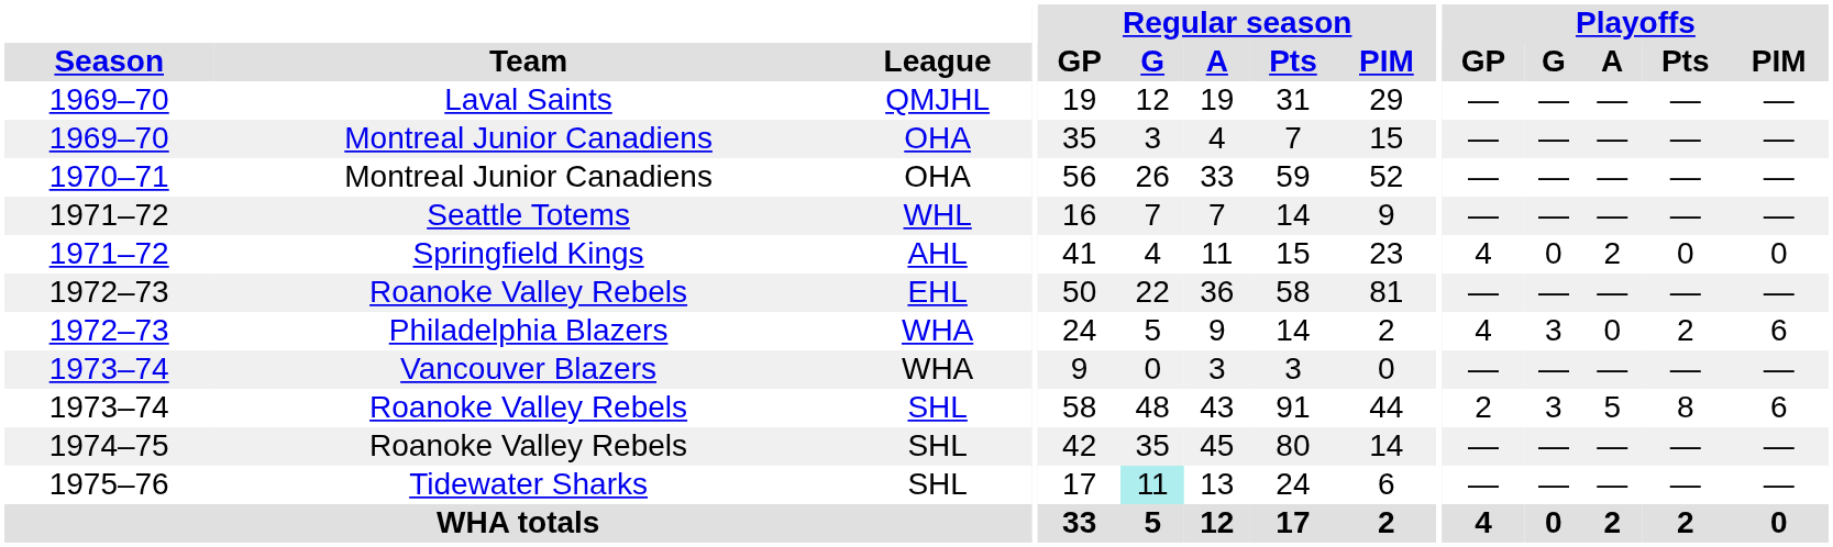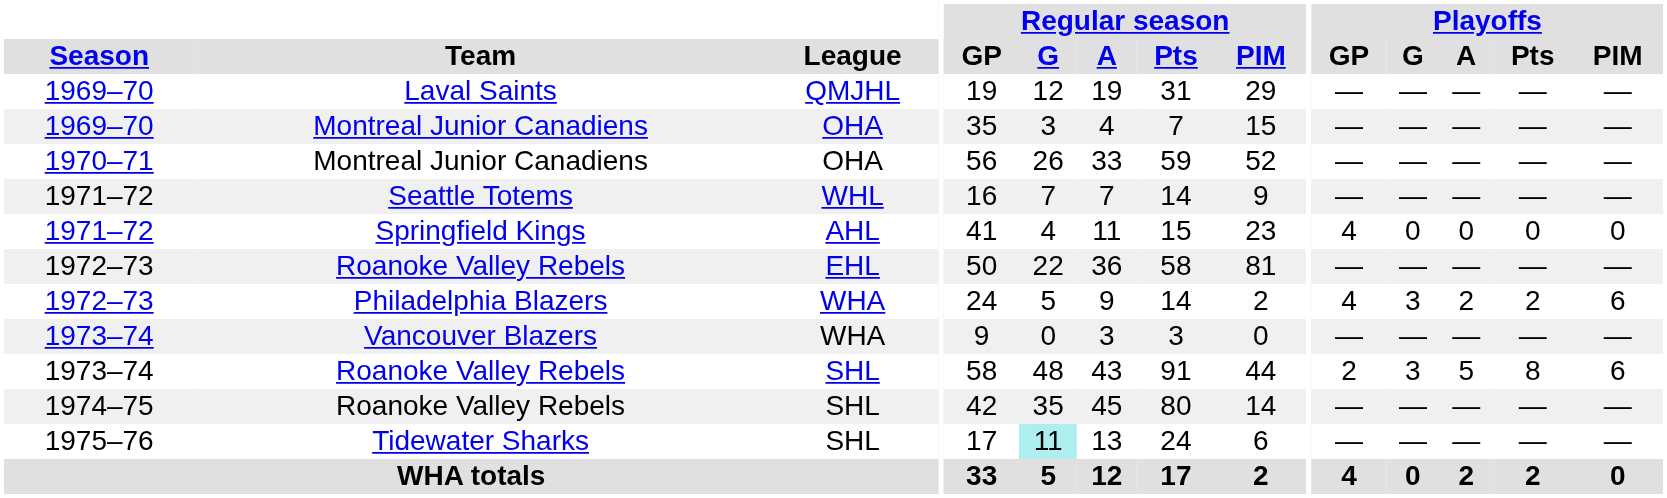Springfield Kings | Playoffs / A: 2 -> 0
Philadelphia Blazers | Playoffs / A: 0 -> 2
